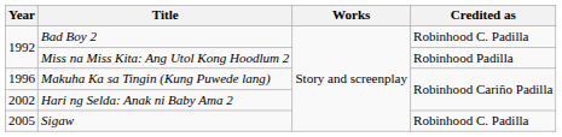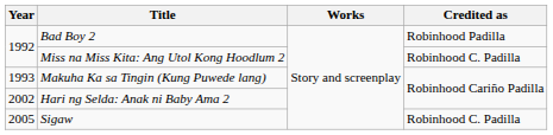Bad Boy 2 | Credited as: Robinhood C. Padilla -> Robinhood Padilla
Miss na Miss Kita: Ang Utol Kong Hoodlum 2 | Credited as: Robinhood Padilla -> Robinhood C. Padilla
Makuha Ka sa Tingin (Kung Puwede lang) | Year: 1996 -> 1993
